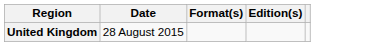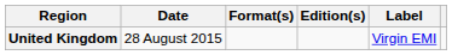+ column: Label | Virgin EMI
